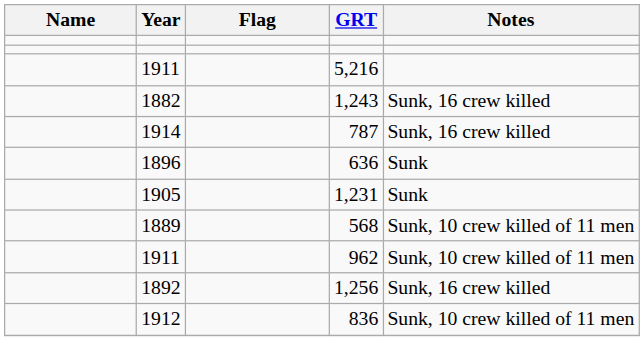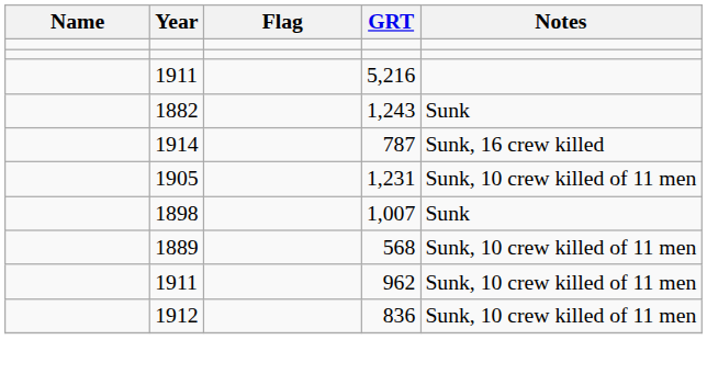1,243 | Notes: Sunk, 16 crew killed -> Sunk
- row: 1896 | 636 | Sunk
1,231 | Notes: Sunk -> Sunk, 10 crew killed of 11 men
+ row: 1898 | 1,007 | Sunk
- row: 1892 | 1,256 | Sunk, 16 crew killed
